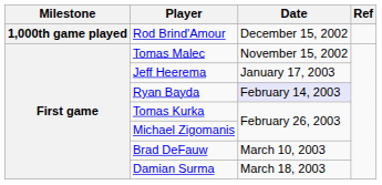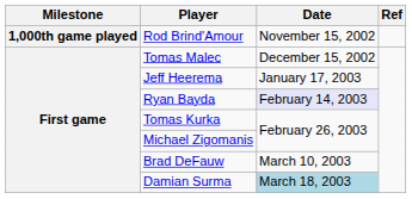Rod Brind'Amour | Date: December 15, 2002 -> November 15, 2002
Tomas Malec | Date: November 15, 2002 -> December 15, 2002
Damian Surma | Date: no background -> lightblue background
